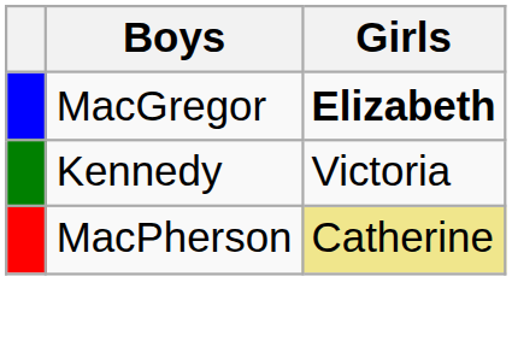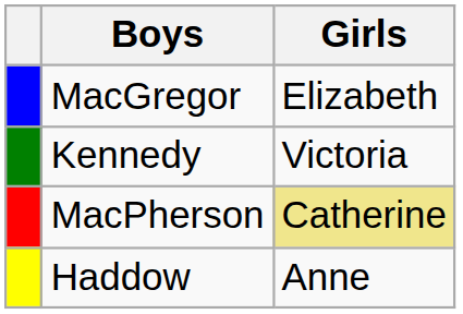MacGregor | Girls: bold -> normal
+ row: Haddow | Anne
